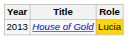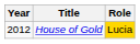House of Gold | Year: 2013 -> 2012
